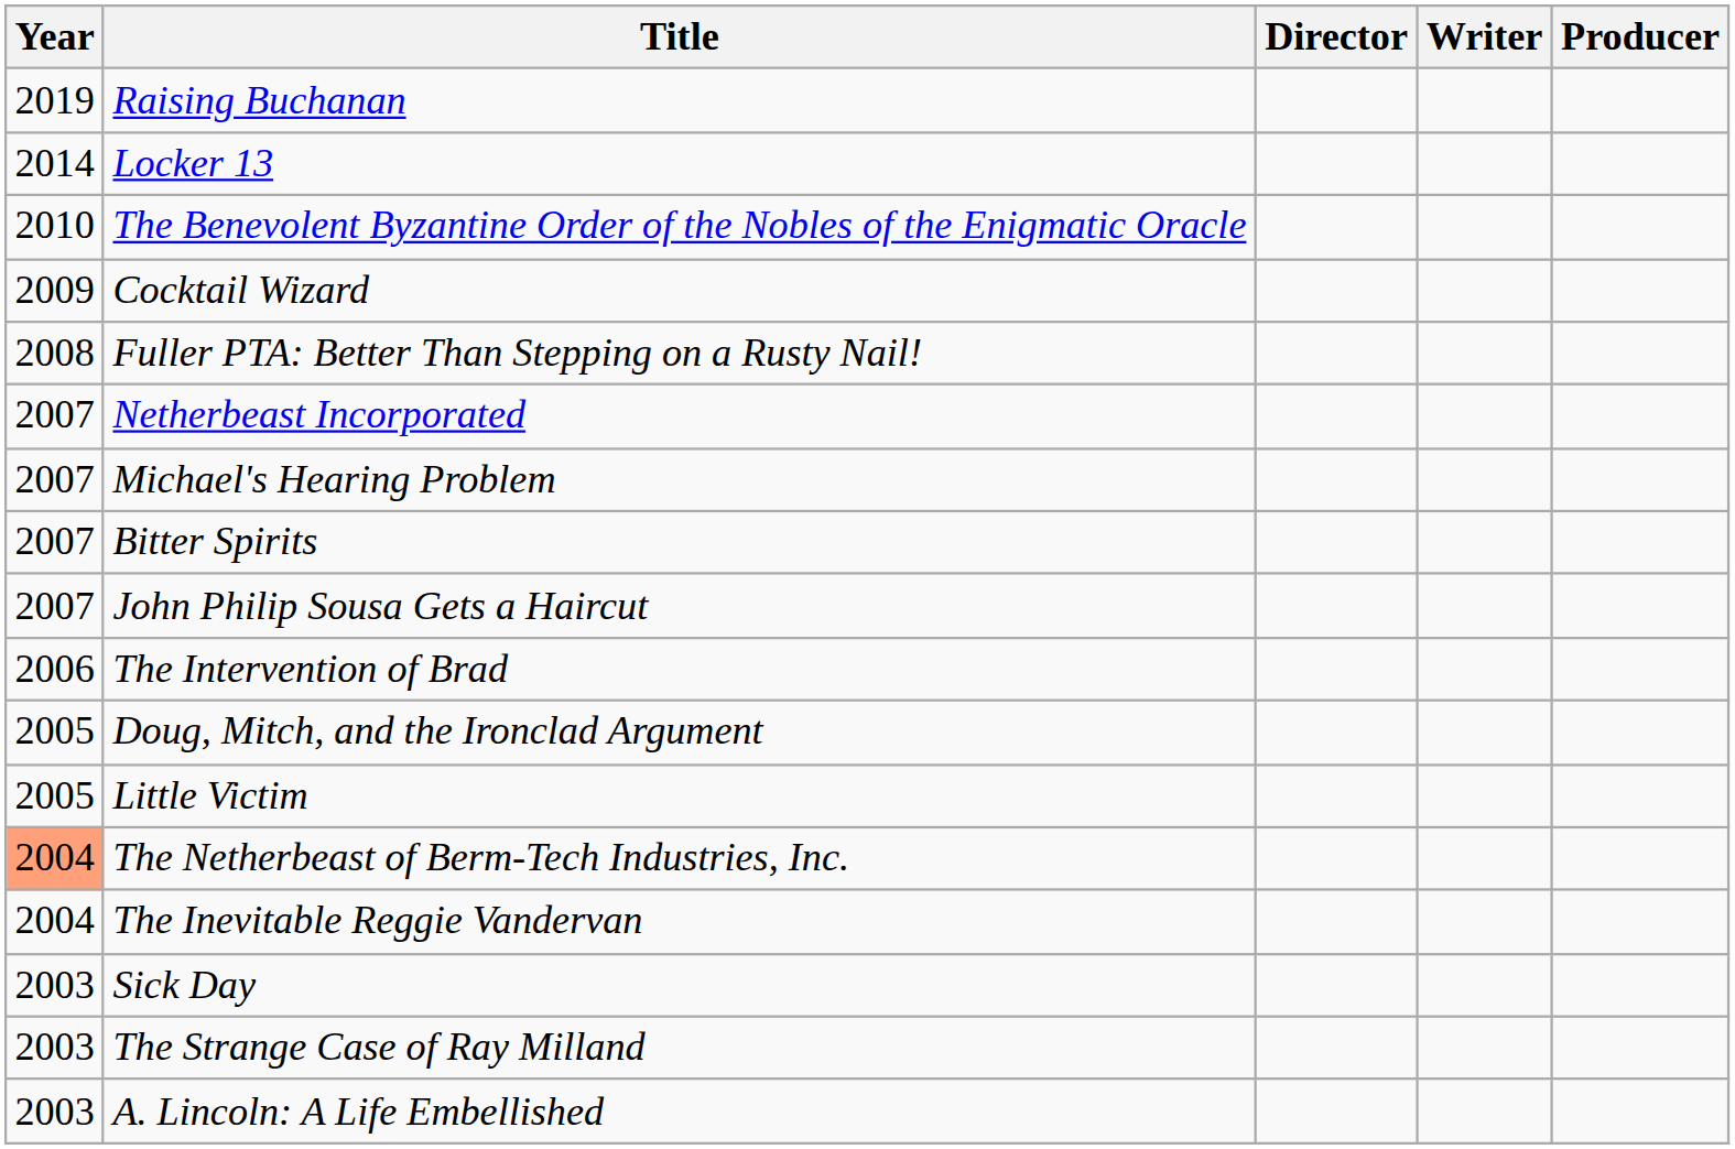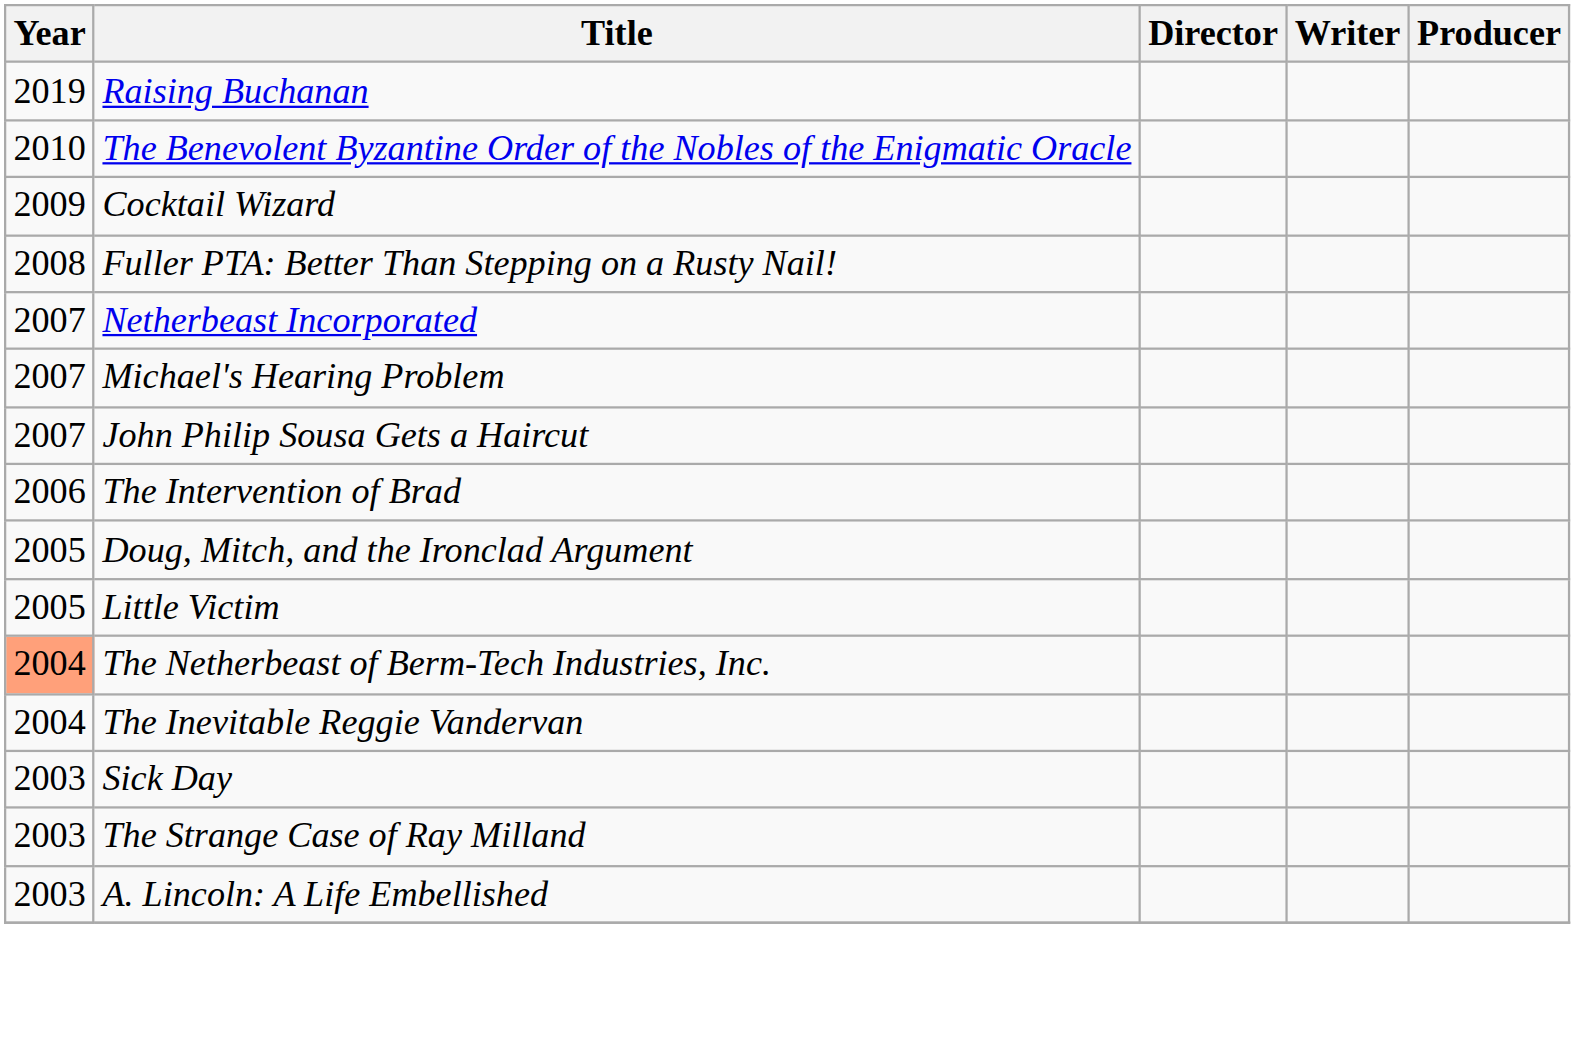- row: 2014 | Locker 13
- row: 2007 | Bitter Spirits
